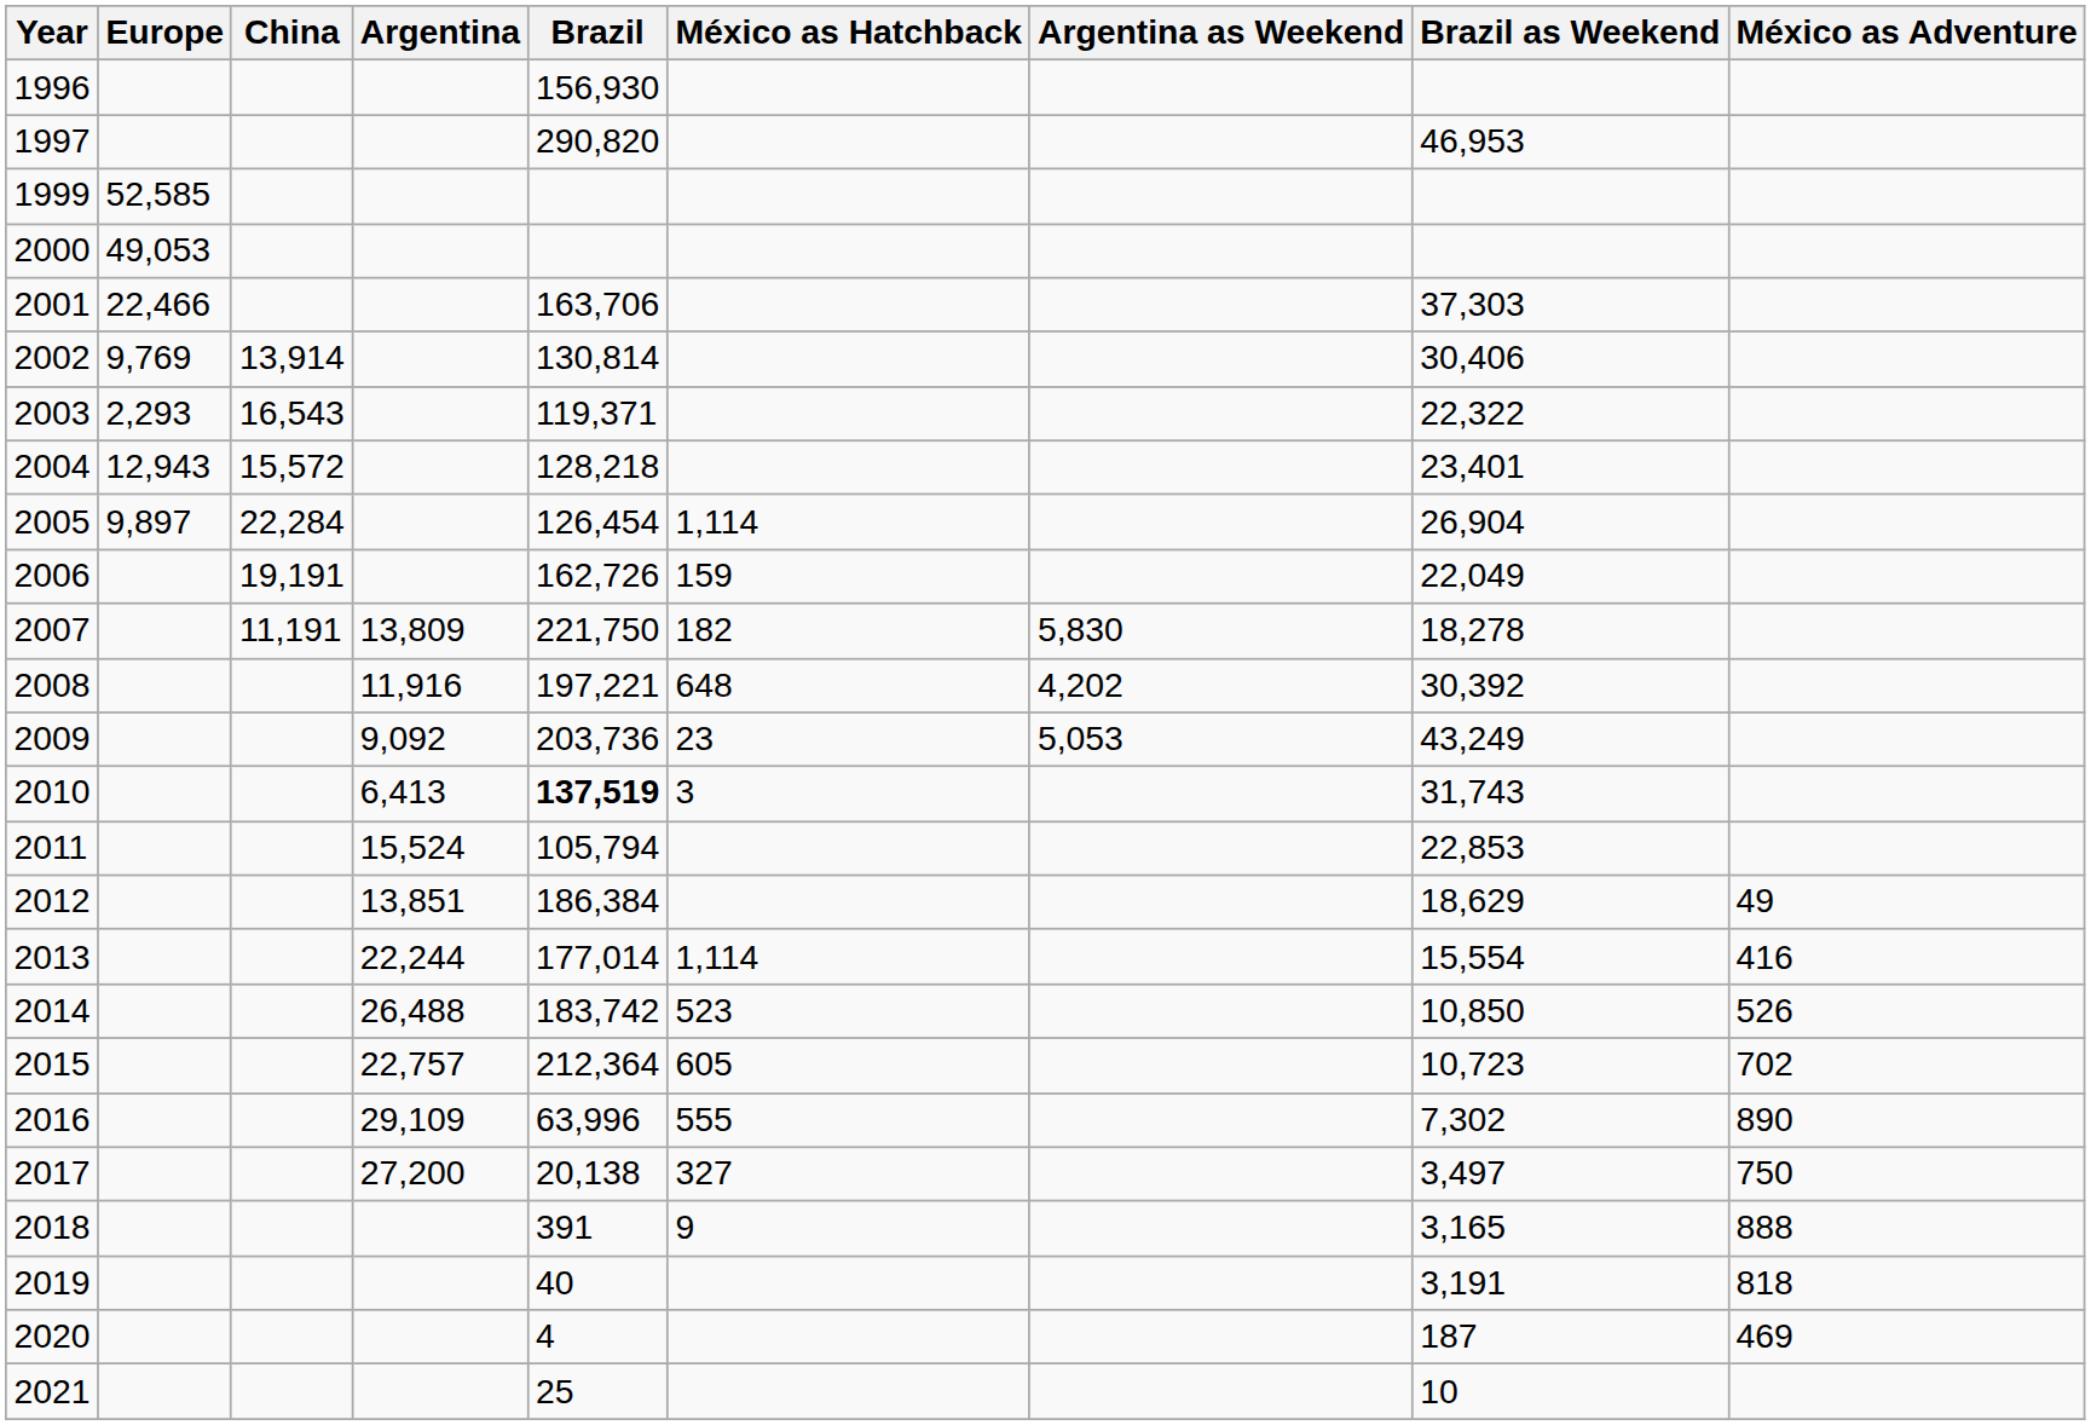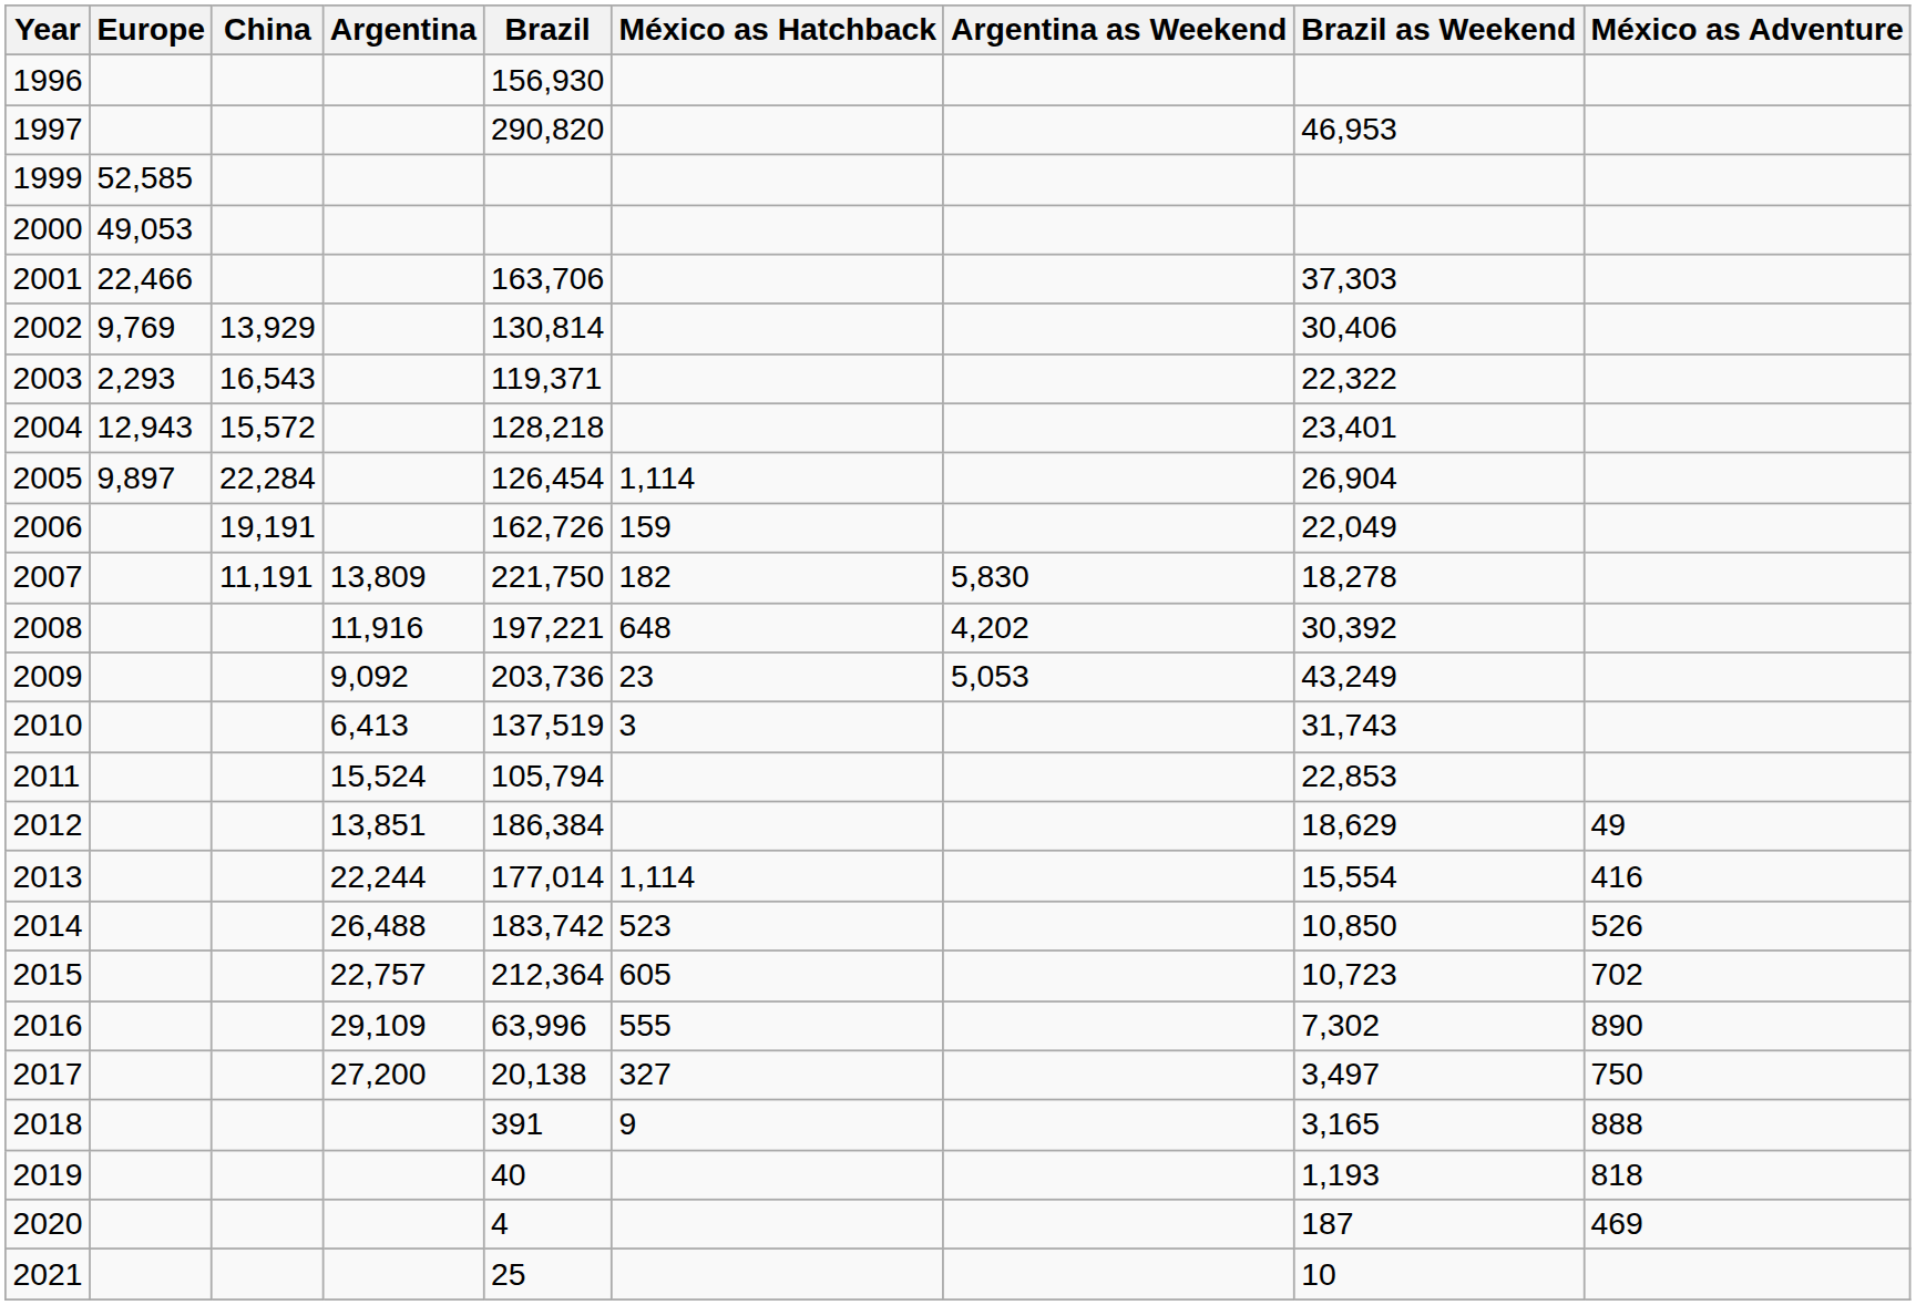2002 | China: 13,914 -> 13,929
2010 | Brazil: bold -> normal
2019 | Brazil as Weekend: 3,191 -> 1,193
